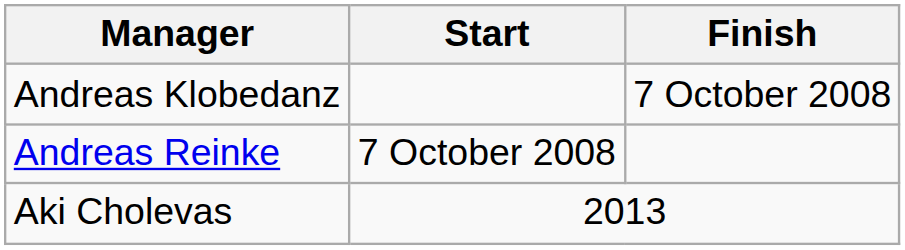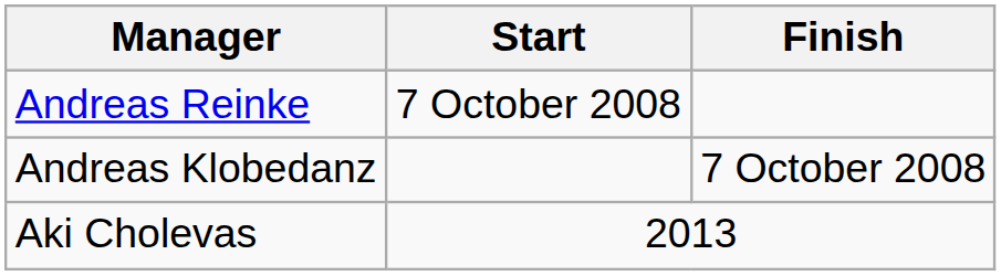rows swapped: Andreas Klobedanz <-> Andreas Reinke
